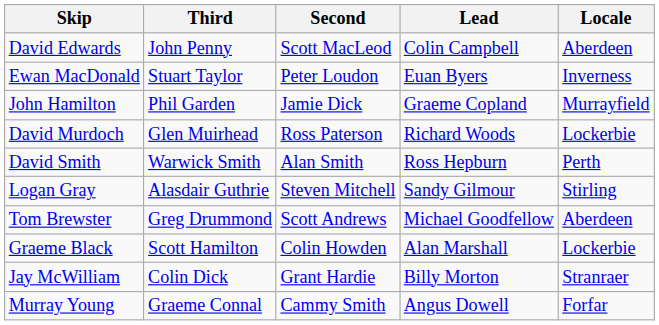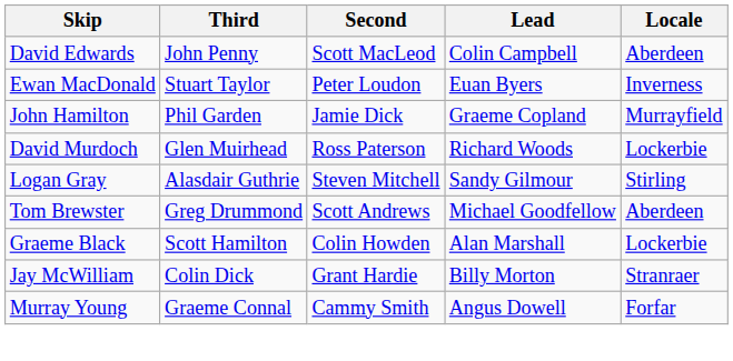- row: David Smith | Warwick Smith | Alan Smith | Ross Hepburn | Perth
